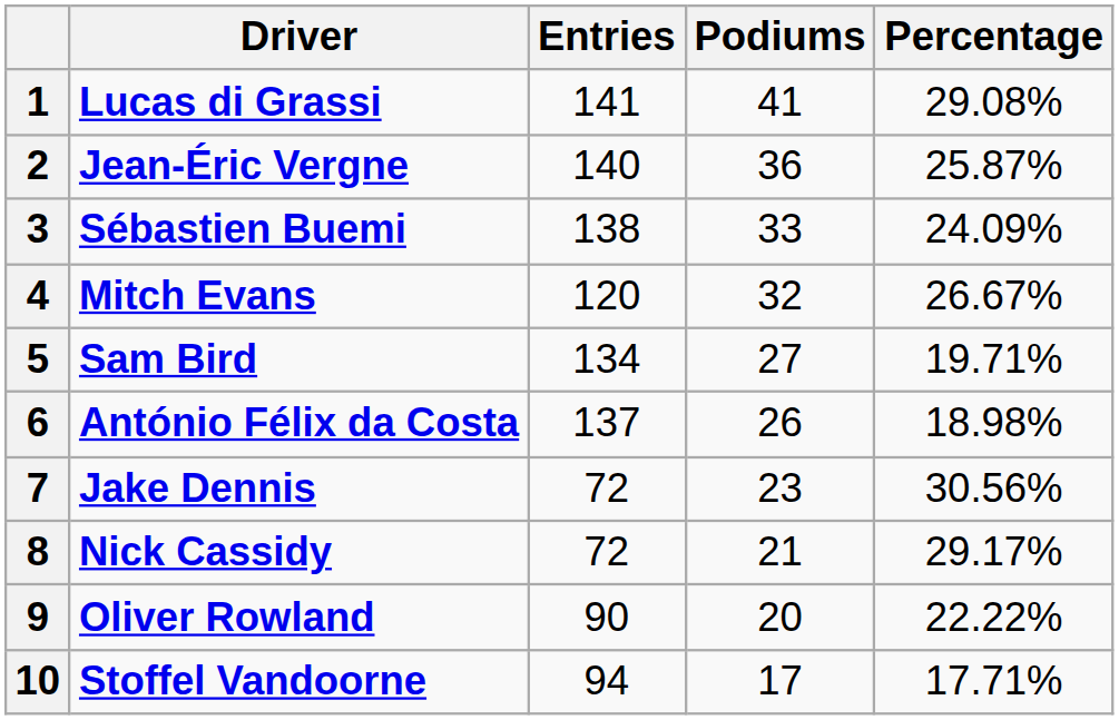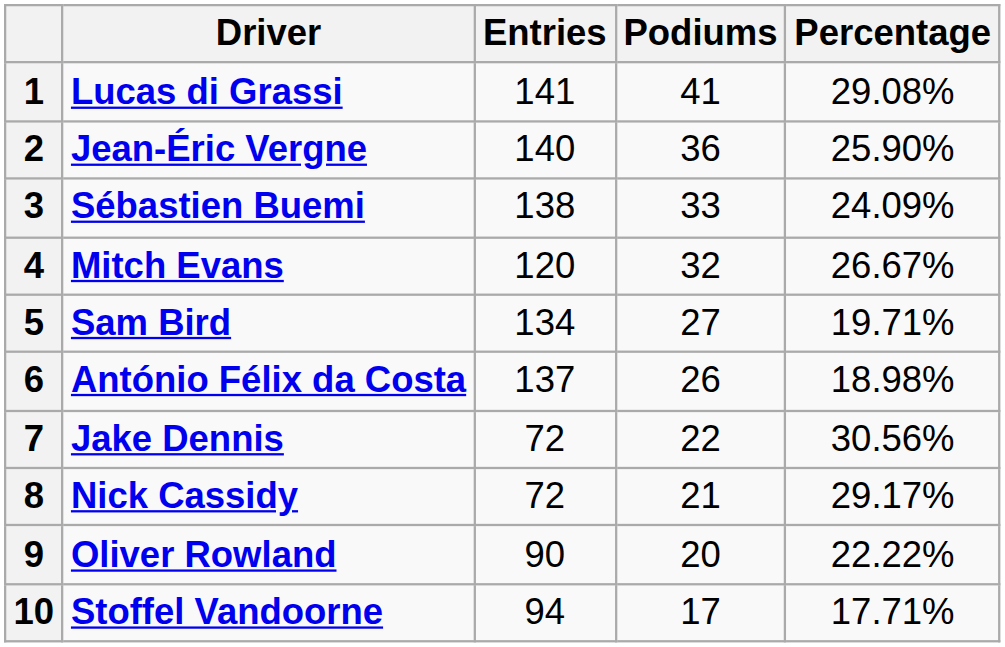2 | Percentage: 25.87% -> 25.90%
7 | Podiums: 23 -> 22
